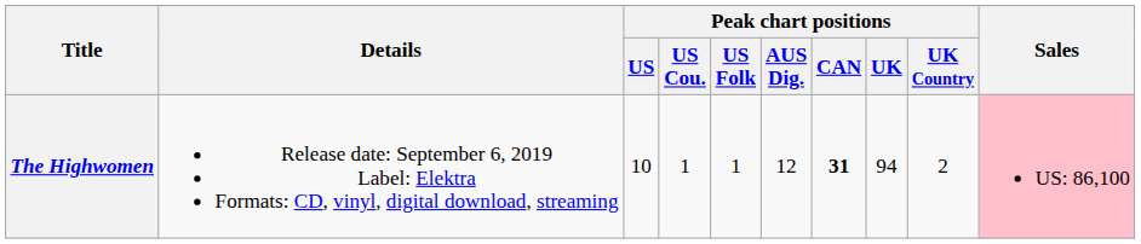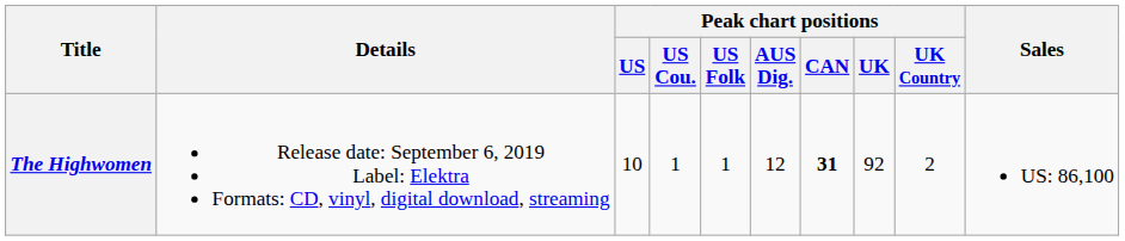The Highwomen | Peak chart positions / UK: 94 -> 92
The Highwomen | Sales: pink background -> no background
